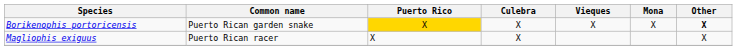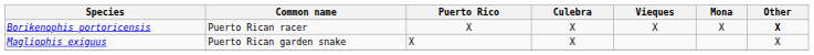Borikenophis portoricensis | Common name: Puerto Rican garden snake -> Puerto Rican racer
Borikenophis portoricensis | Puerto Rico: gold background -> no background
Magliophis exiguus | Common name: Puerto Rican racer -> Puerto Rican garden snake
